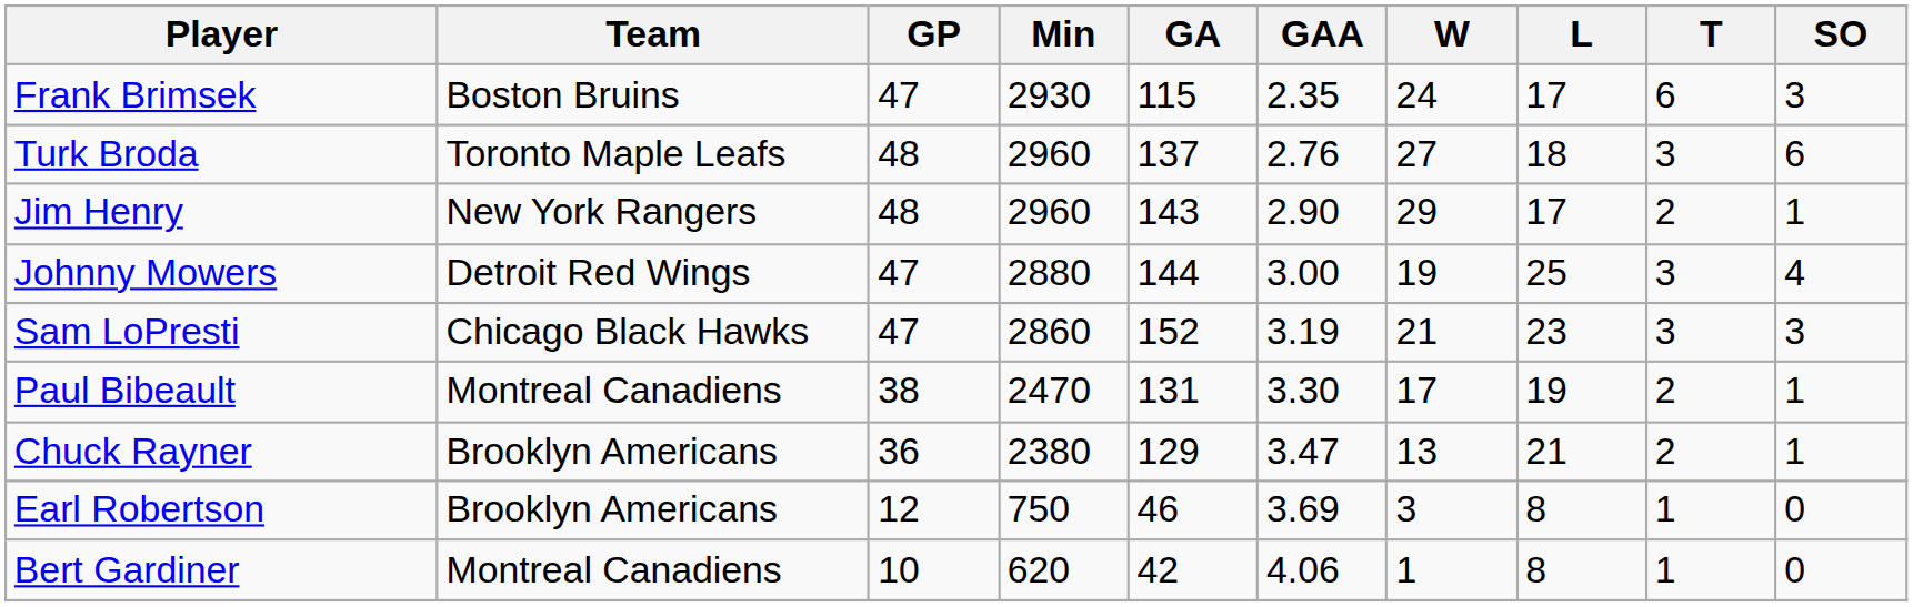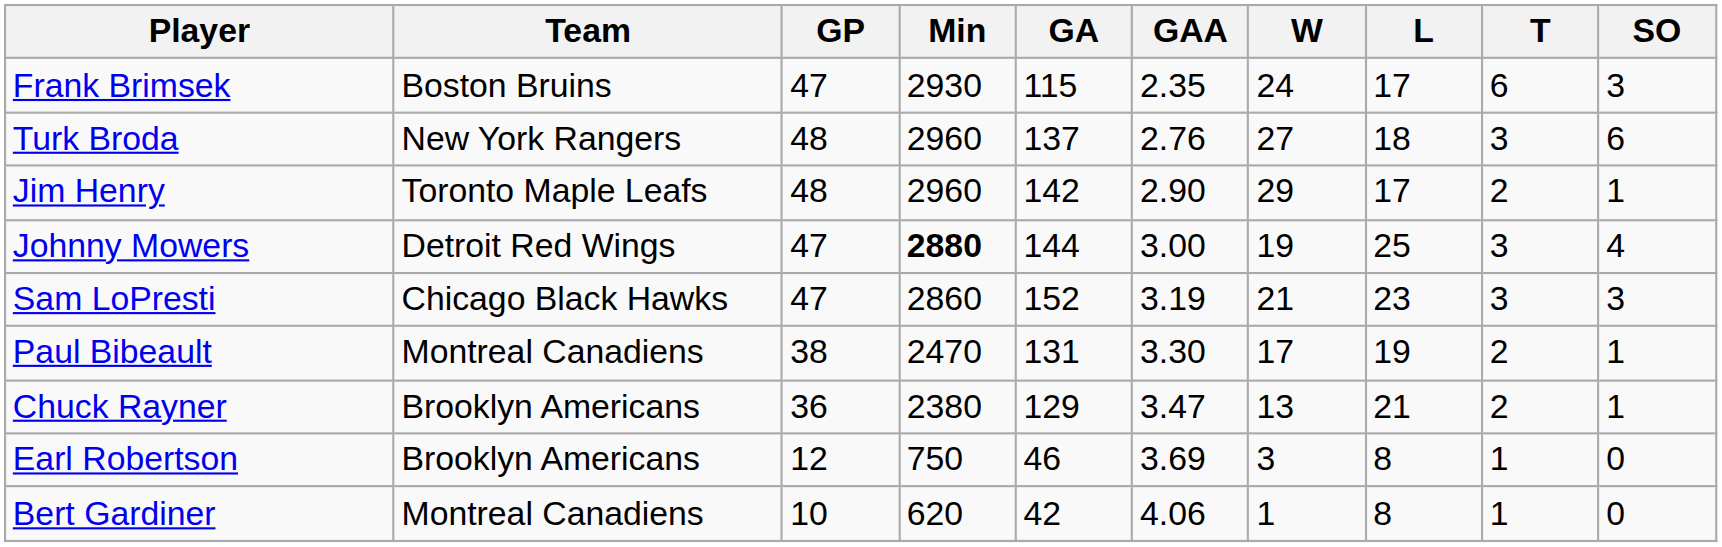Turk Broda | Team: Toronto Maple Leafs -> New York Rangers
Jim Henry | Team: New York Rangers -> Toronto Maple Leafs
Jim Henry | GA: 143 -> 142
Johnny Mowers | Min: normal -> bold
